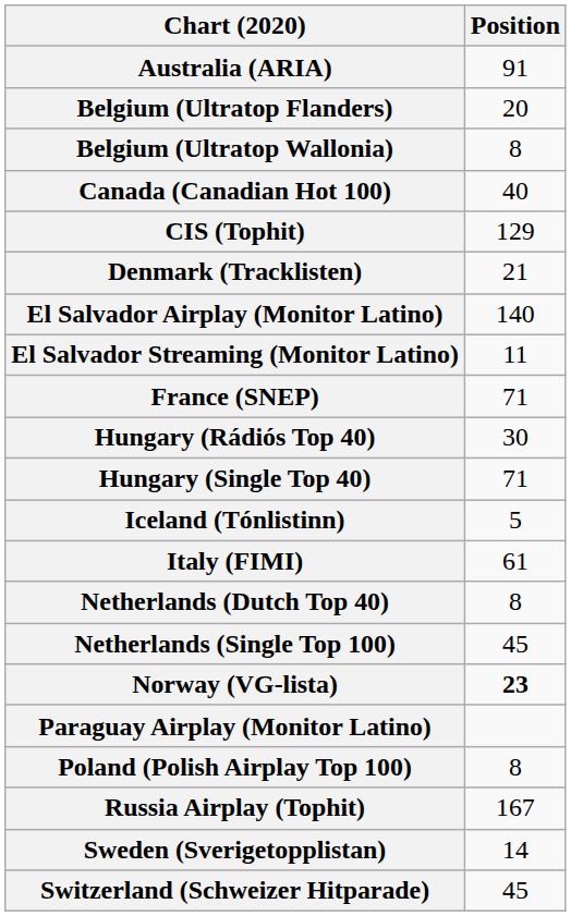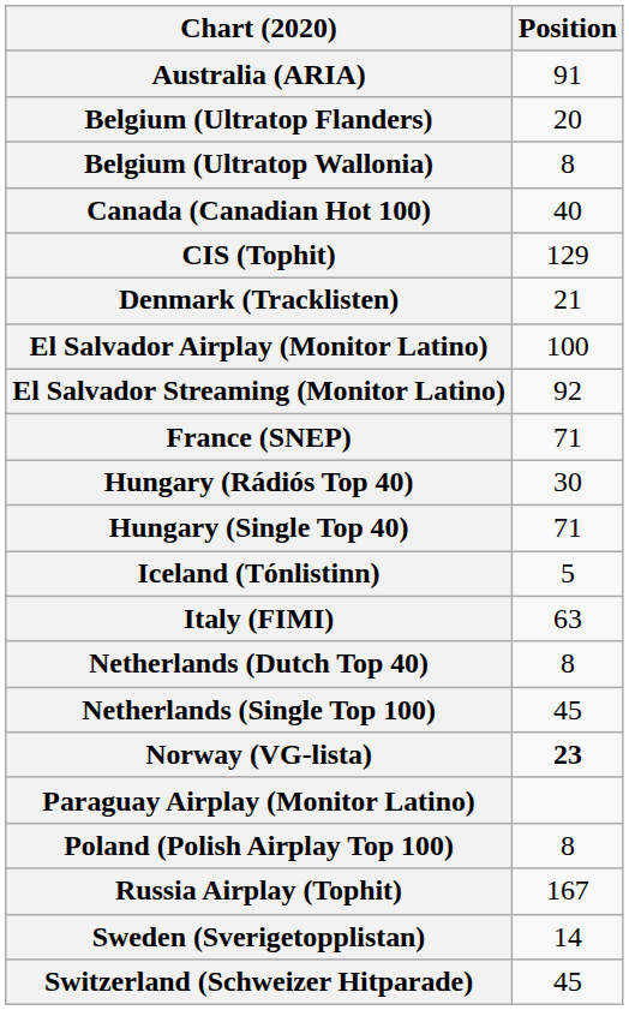El Salvador Airplay (Monitor Latino) | Position: 140 -> 100
El Salvador Streaming (Monitor Latino) | Position: 11 -> 92
Italy (FIMI) | Position: 61 -> 63
